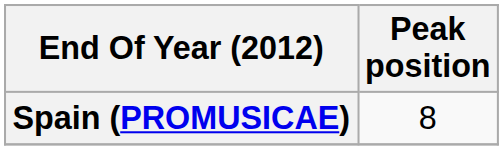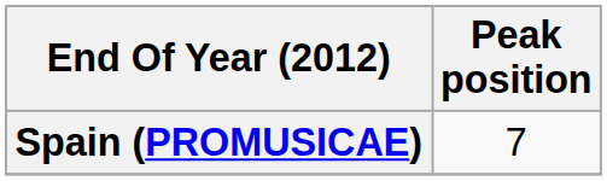Spain (PROMUSICAE) | Peak position: 8 -> 7
